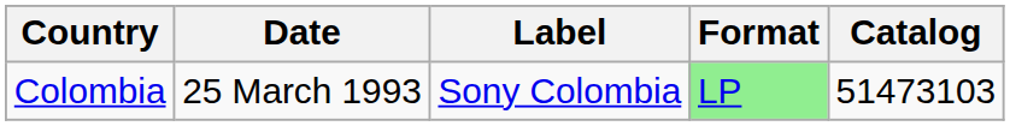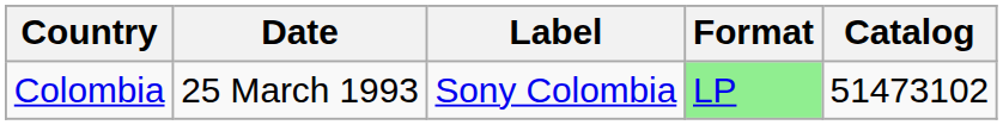Colombia | Catalog: 51473103 -> 51473102
